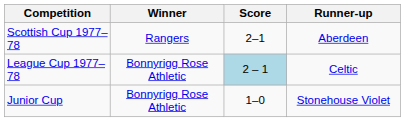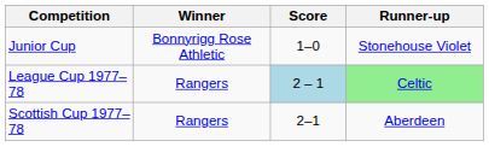rows swapped: Scottish Cup 1977–78 <-> Junior Cup
League Cup 1977–78 | Winner: Bonnyrigg Rose Athletic -> Rangers
League Cup 1977–78 | Runner-up: no background -> lightgreen background
